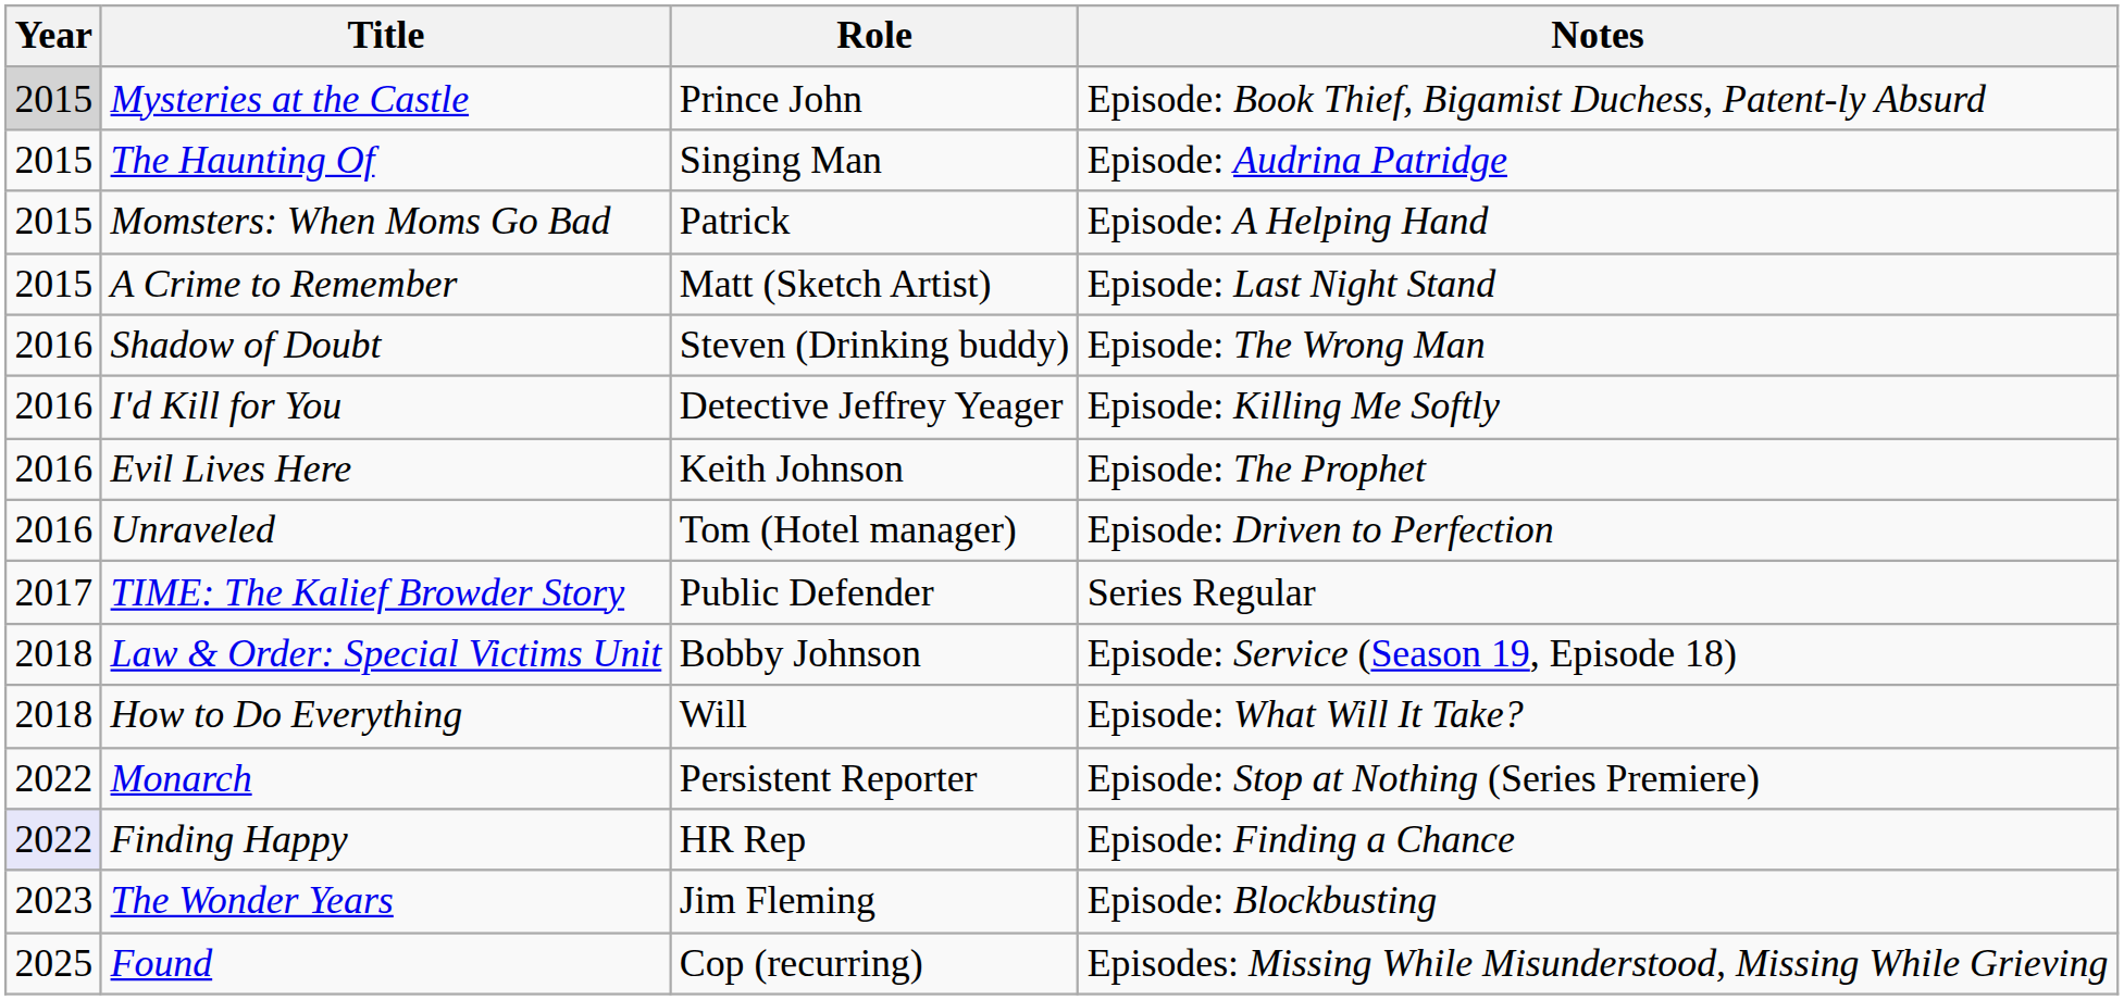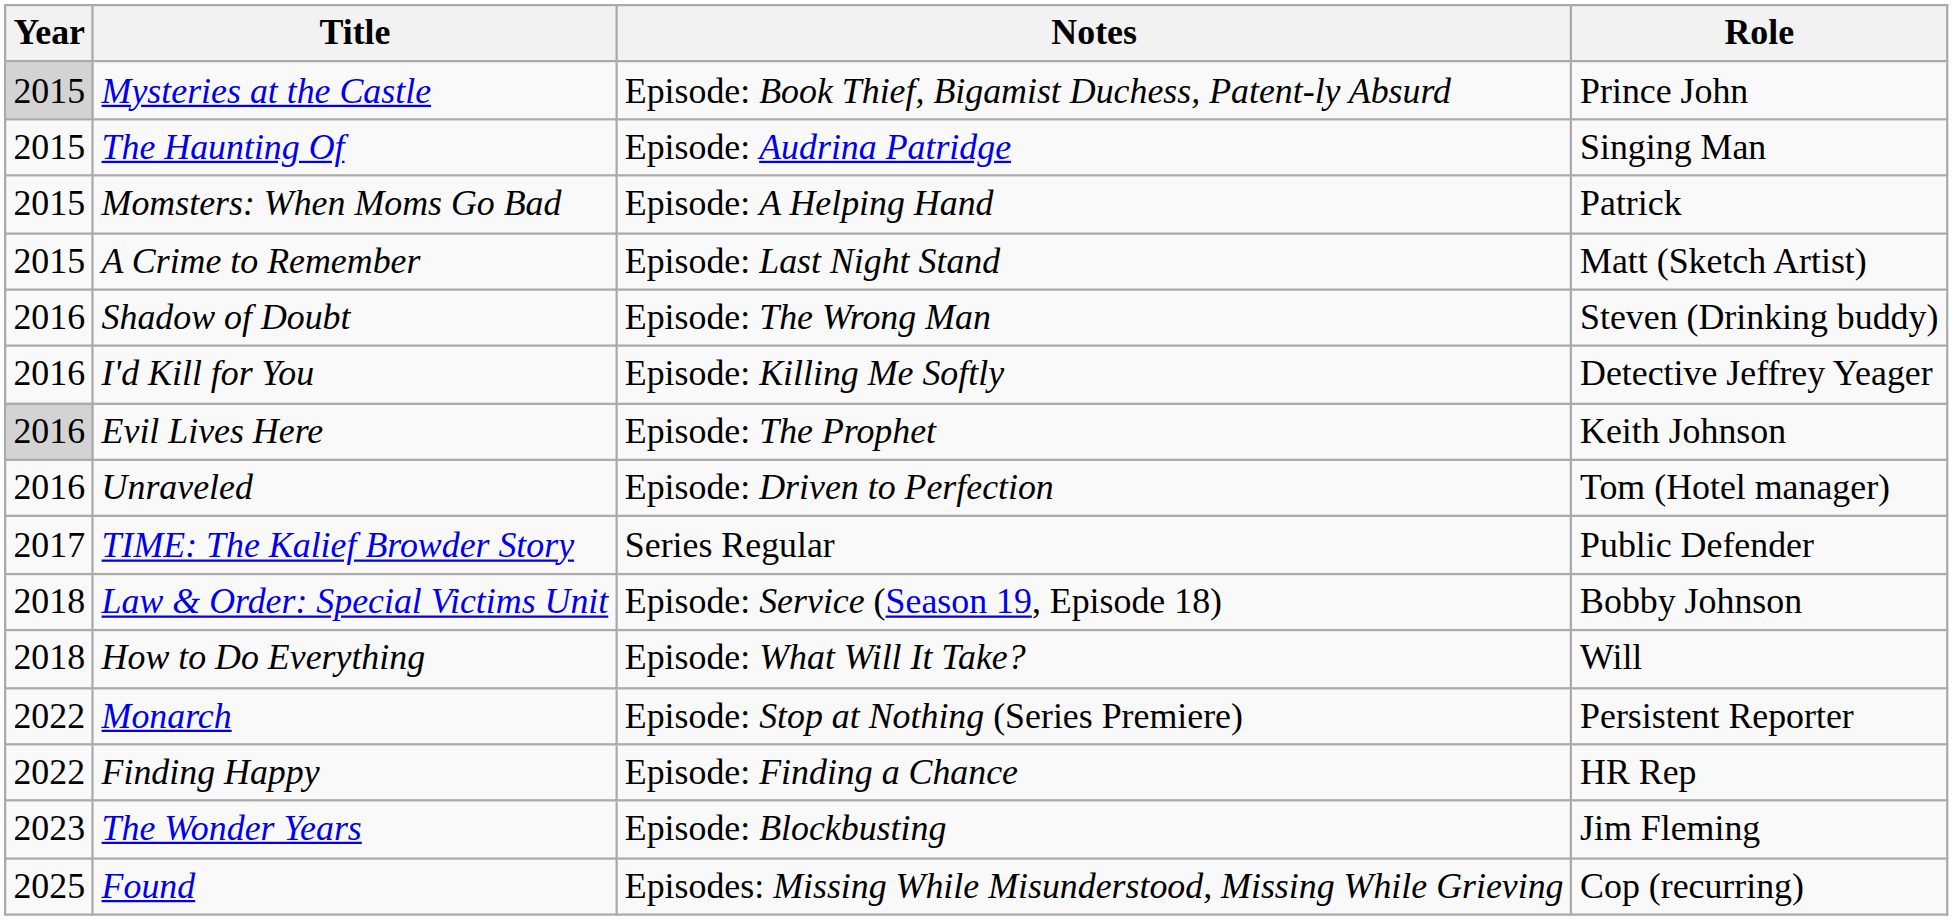columns swapped: Role <-> Notes
Evil Lives Here | Year: no background -> lightgrey background
Finding Happy | Year: lavender background -> no background
